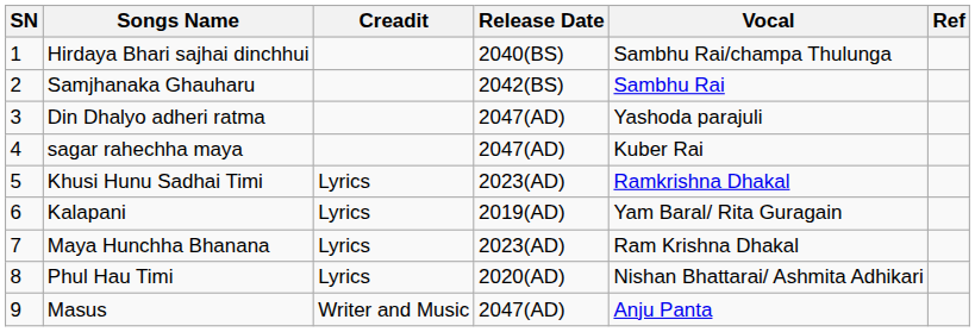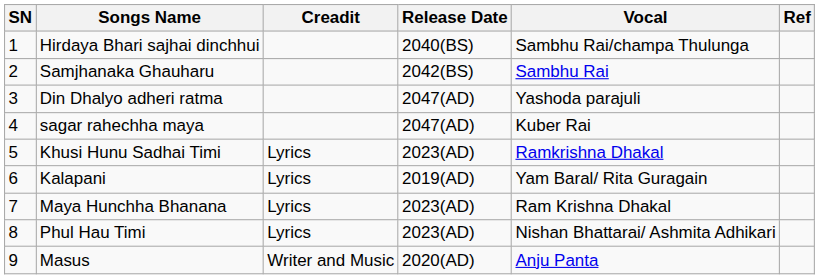Phul Hau Timi | Release Date: 2020(AD) -> 2023(AD)
Masus | Release Date: 2047(AD) -> 2020(AD)
